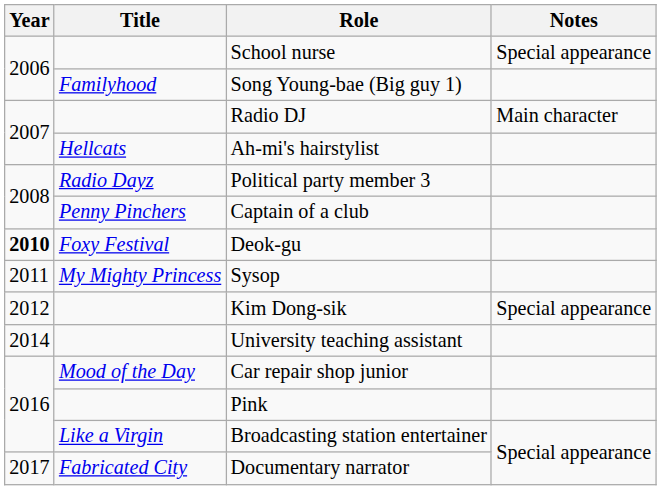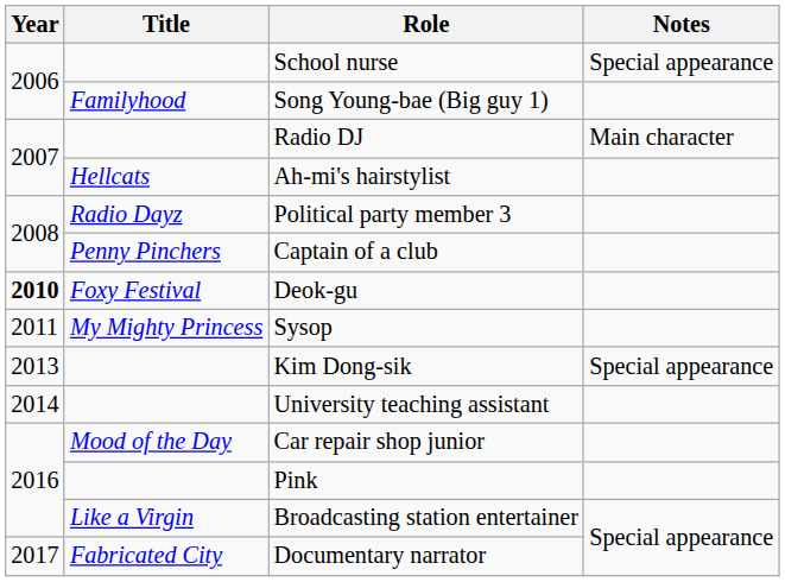Kim Dong-sik | Year: 2012 -> 2013
